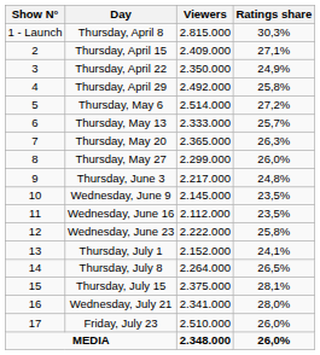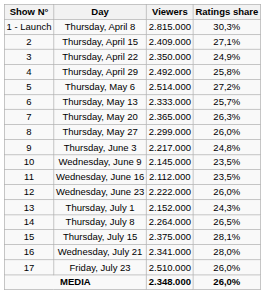Wednesday, June 23 | Ratings share: 25,8% -> 26,0%
Thursday, July 1 | Ratings share: 24,1% -> 24,3%
